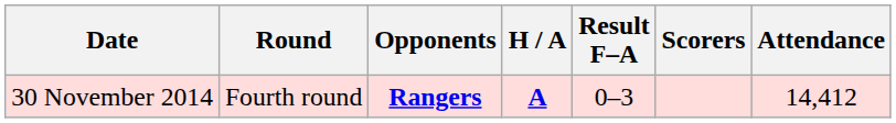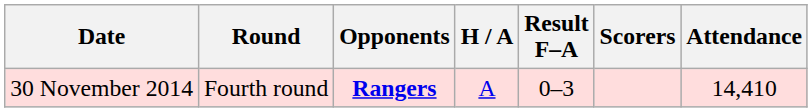30 November 2014 | H / A: bold -> normal
30 November 2014 | Attendance: 14,412 -> 14,410
